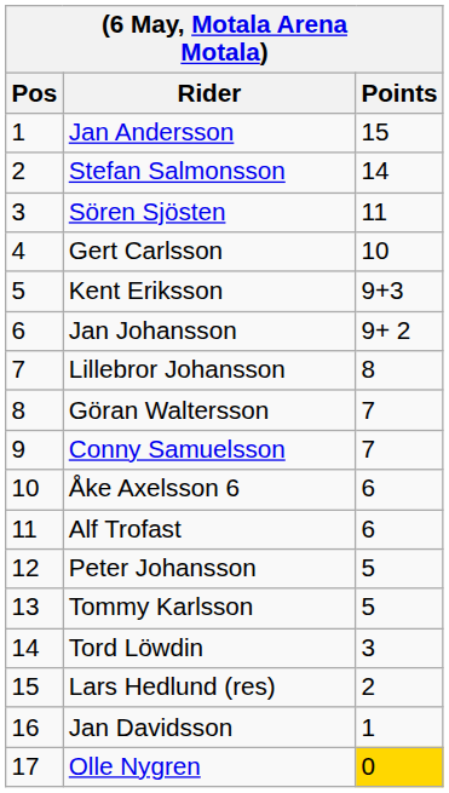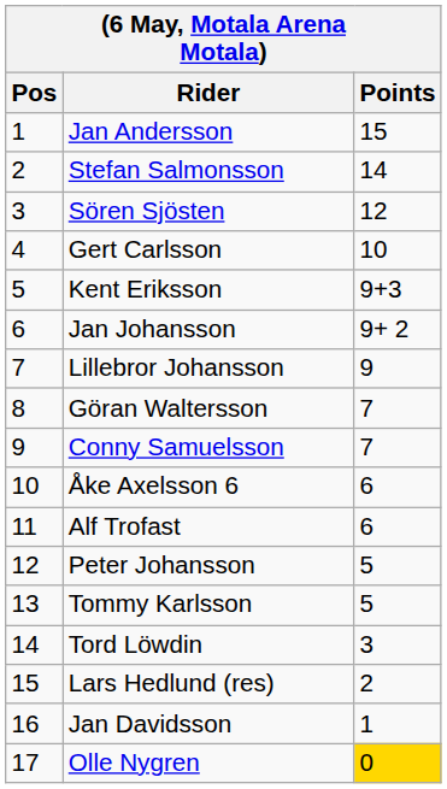Sören Sjösten | Points: 11 -> 12
Lillebror Johansson | Points: 8 -> 9
